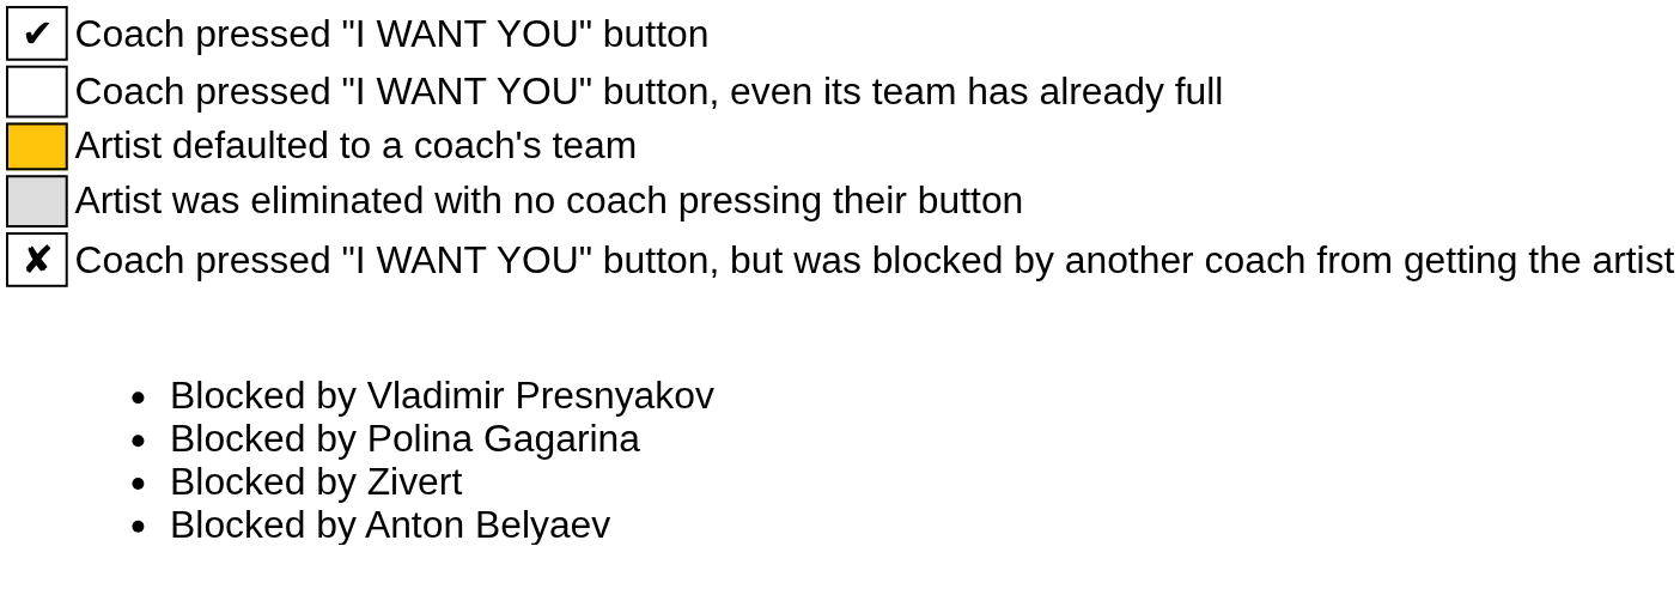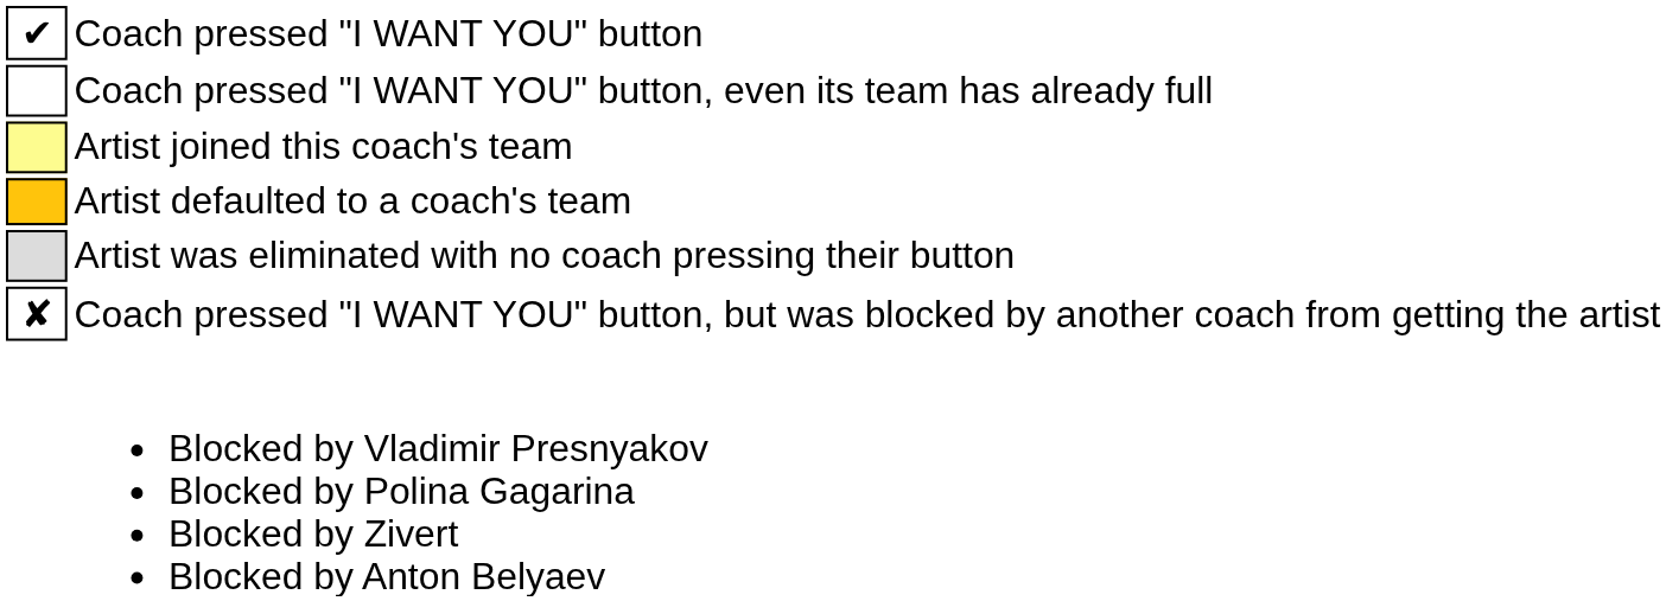+ row: Artist joined this coach's team
